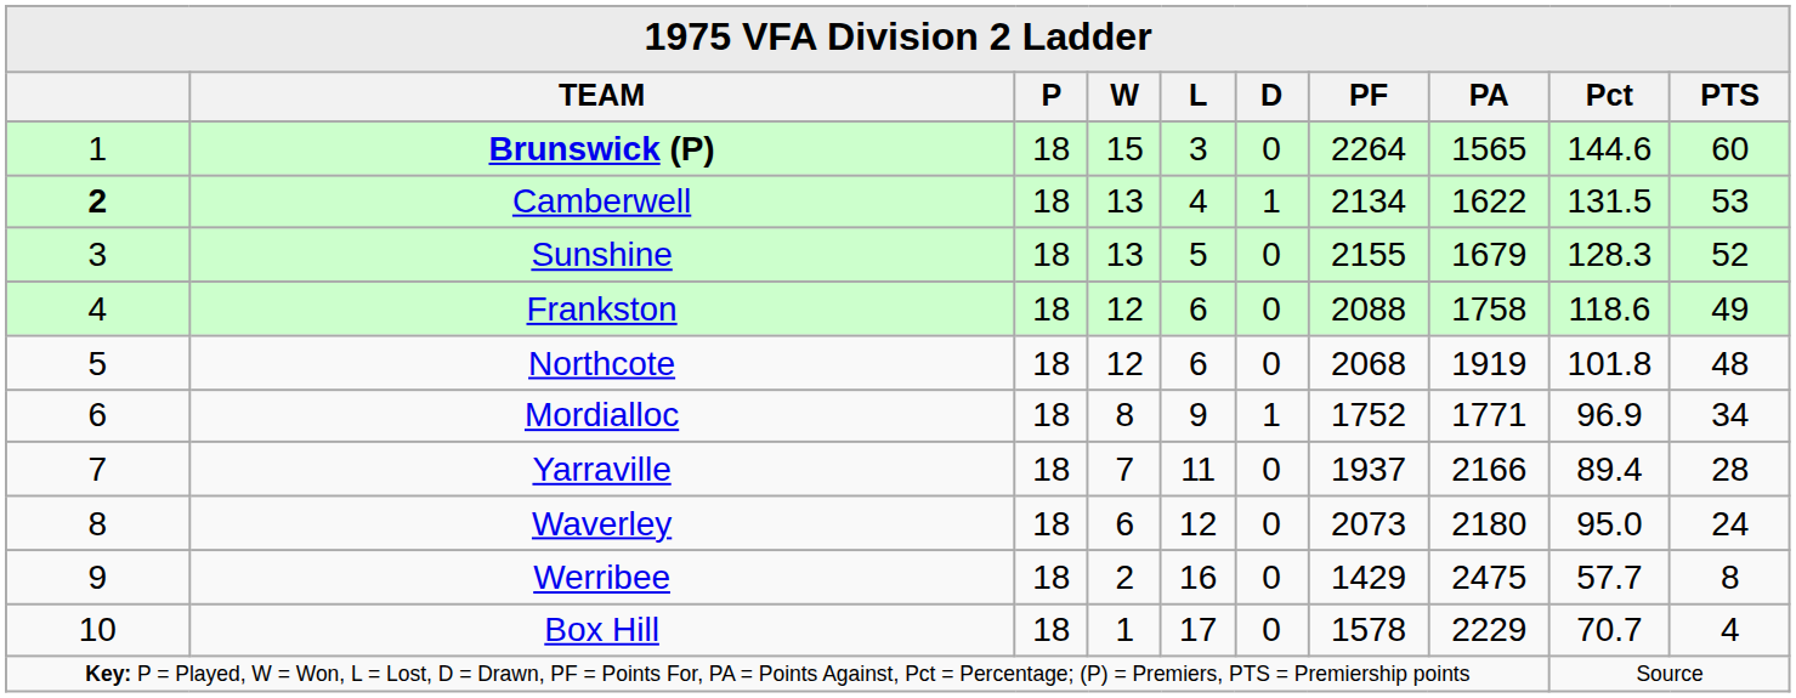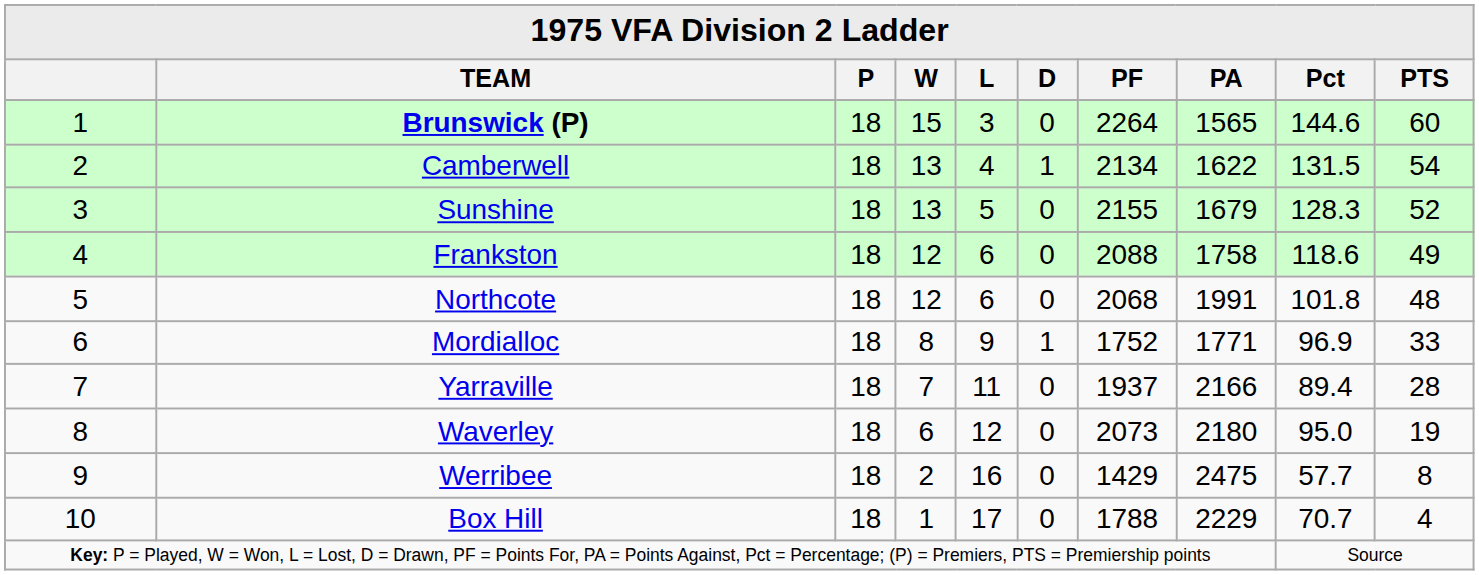Camberwell | column 1: bold -> normal
Camberwell | PTS: 53 -> 54
Northcote | PA: 1919 -> 1991
Mordialloc | PTS: 34 -> 33
Waverley | PTS: 24 -> 19
Box Hill | PF: 1578 -> 1788
